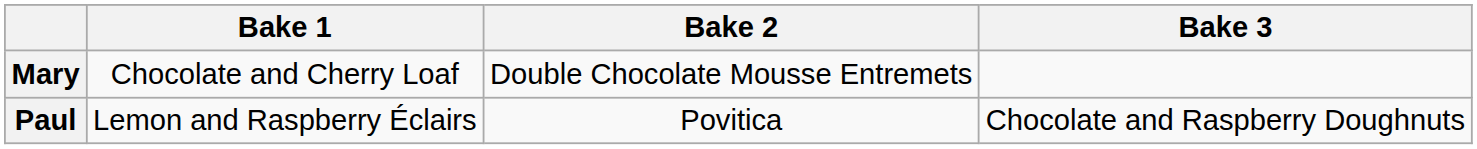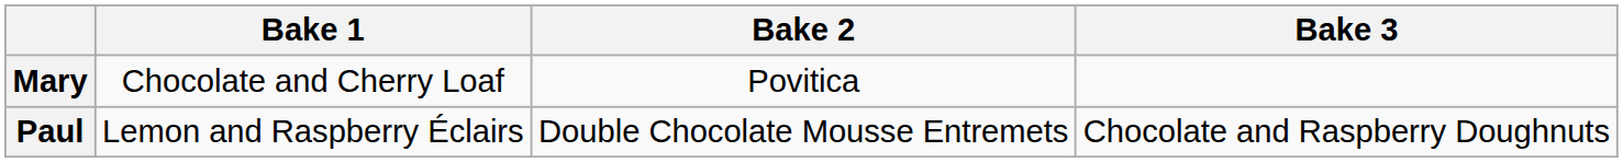Mary | Bake 2: Double Chocolate Mousse Entremets -> Povitica
Paul | Bake 2: Povitica -> Double Chocolate Mousse Entremets
